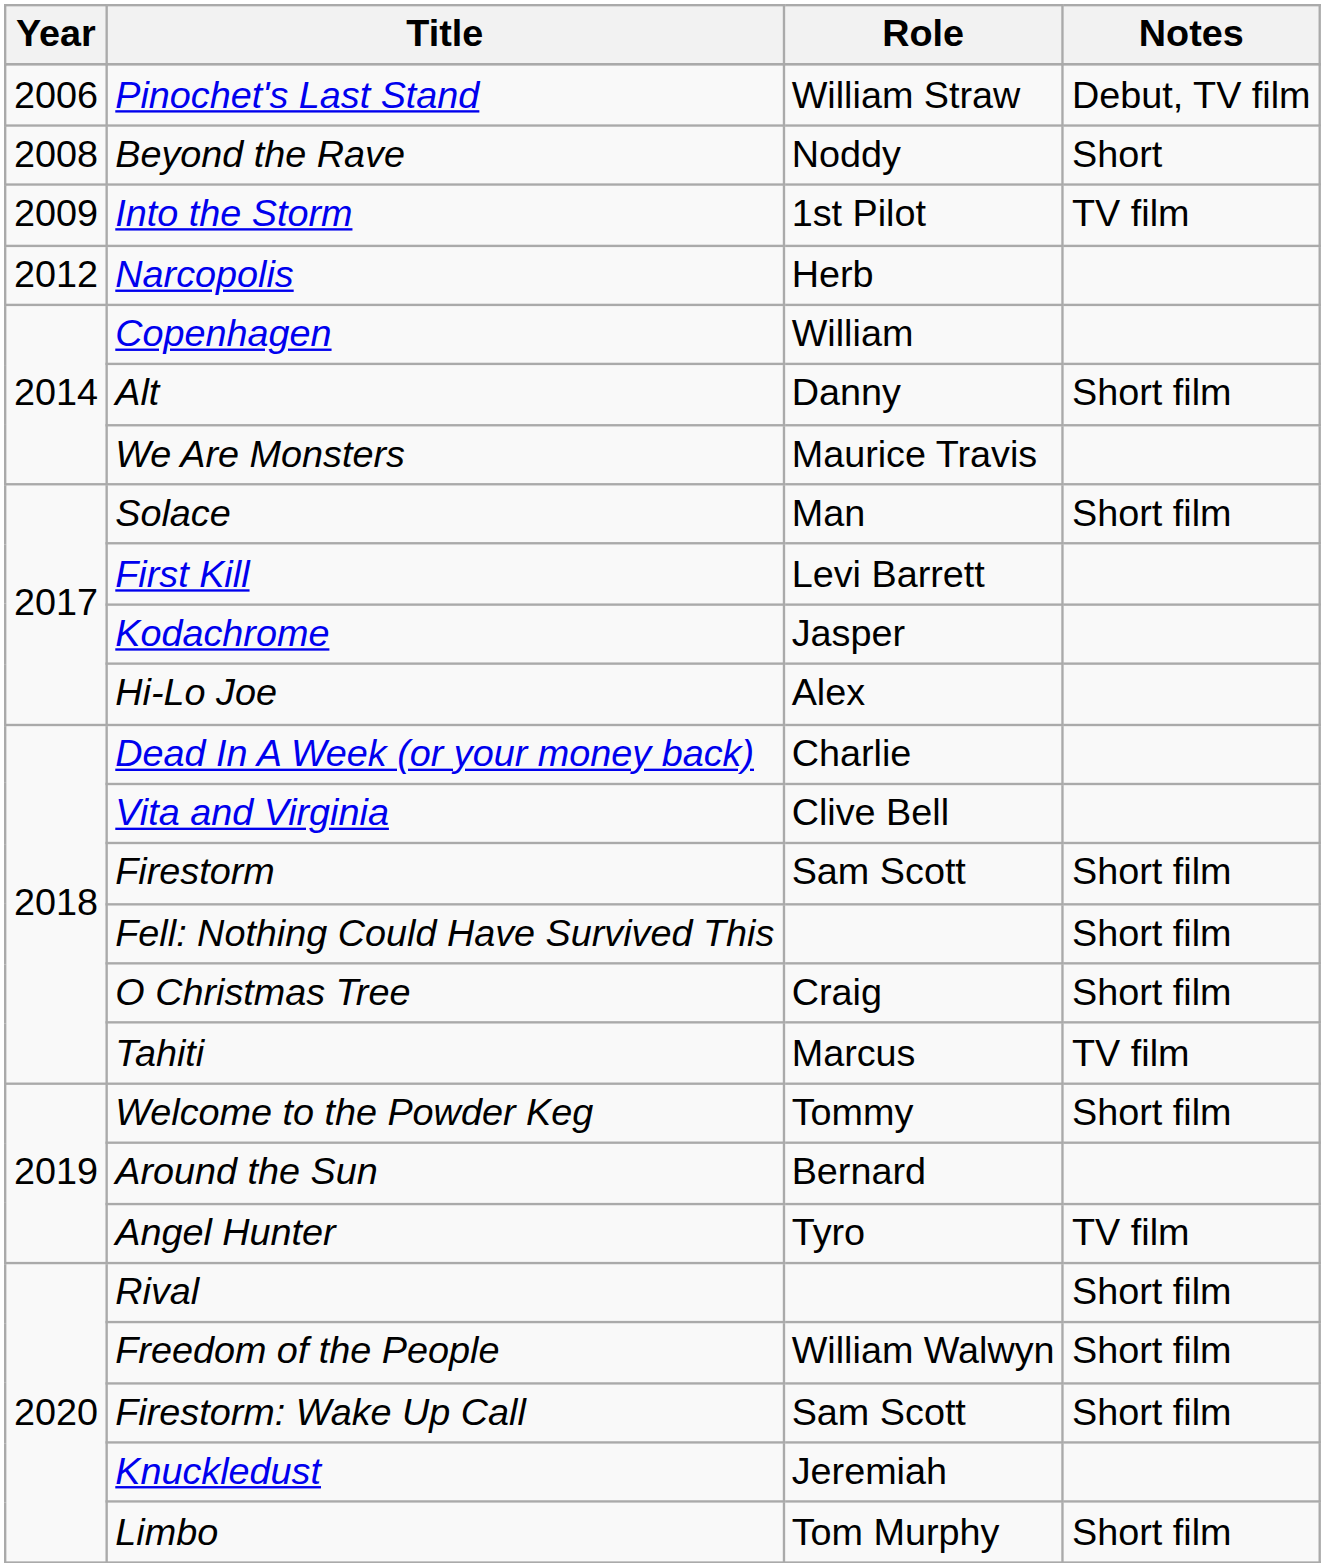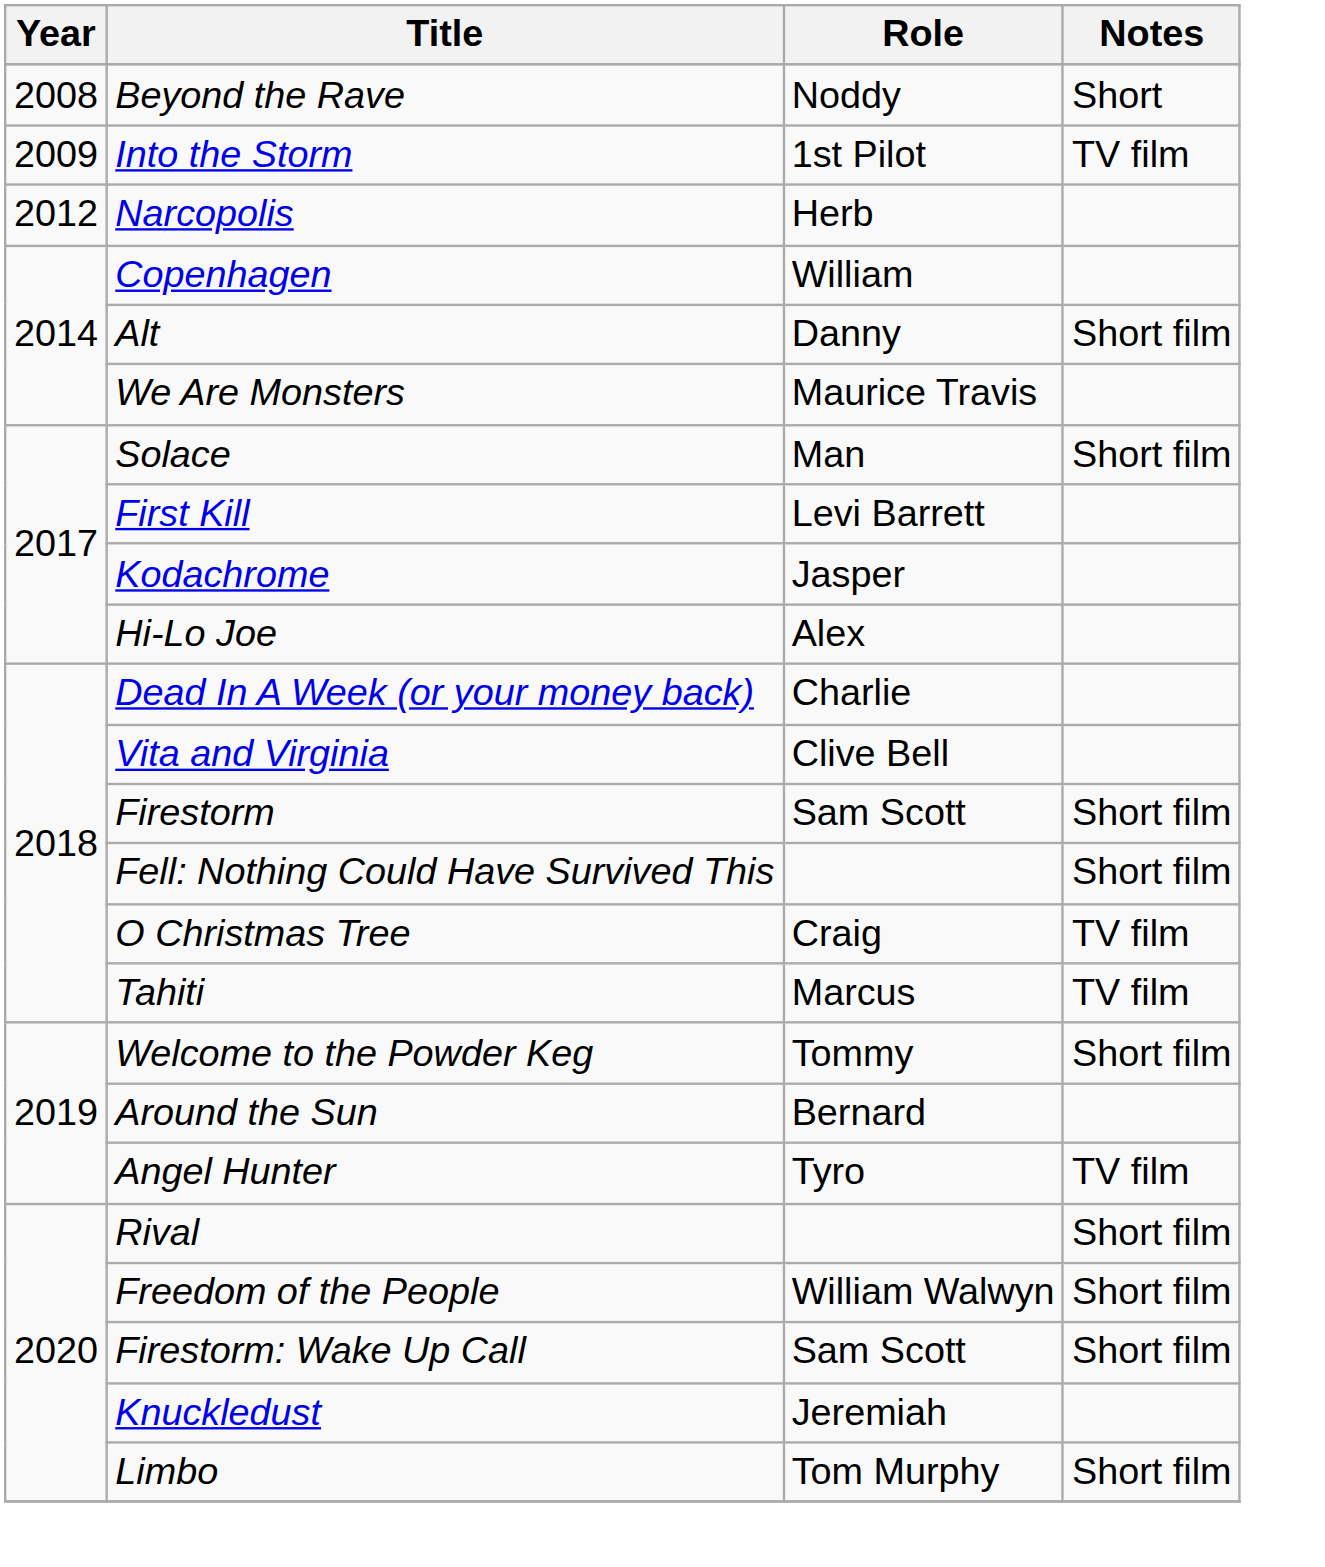- row: 2006 | Pinochet's Last Stand | William Straw | Debut, TV film
O Christmas Tree | Notes: Short film -> TV film
